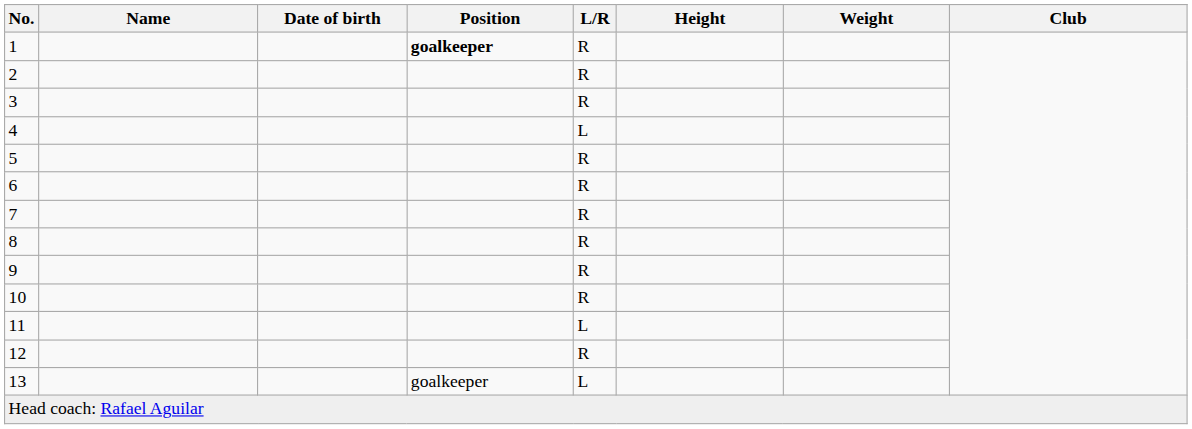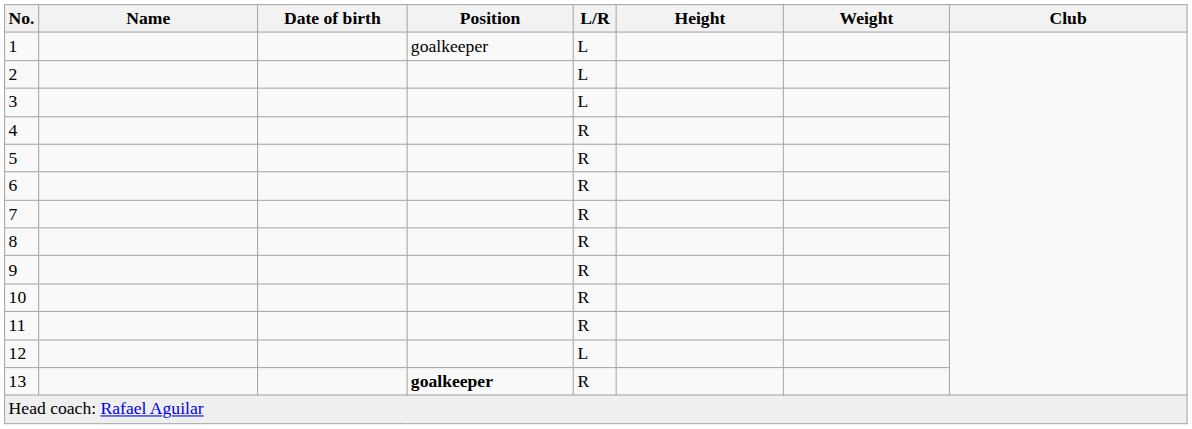1 | Position: bold -> normal
1 | L/R: R -> L
2 | L/R: R -> L
3 | L/R: R -> L
4 | L/R: L -> R
11 | L/R: L -> R
12 | L/R: R -> L
13 | Position: normal -> bold
13 | L/R: L -> R
